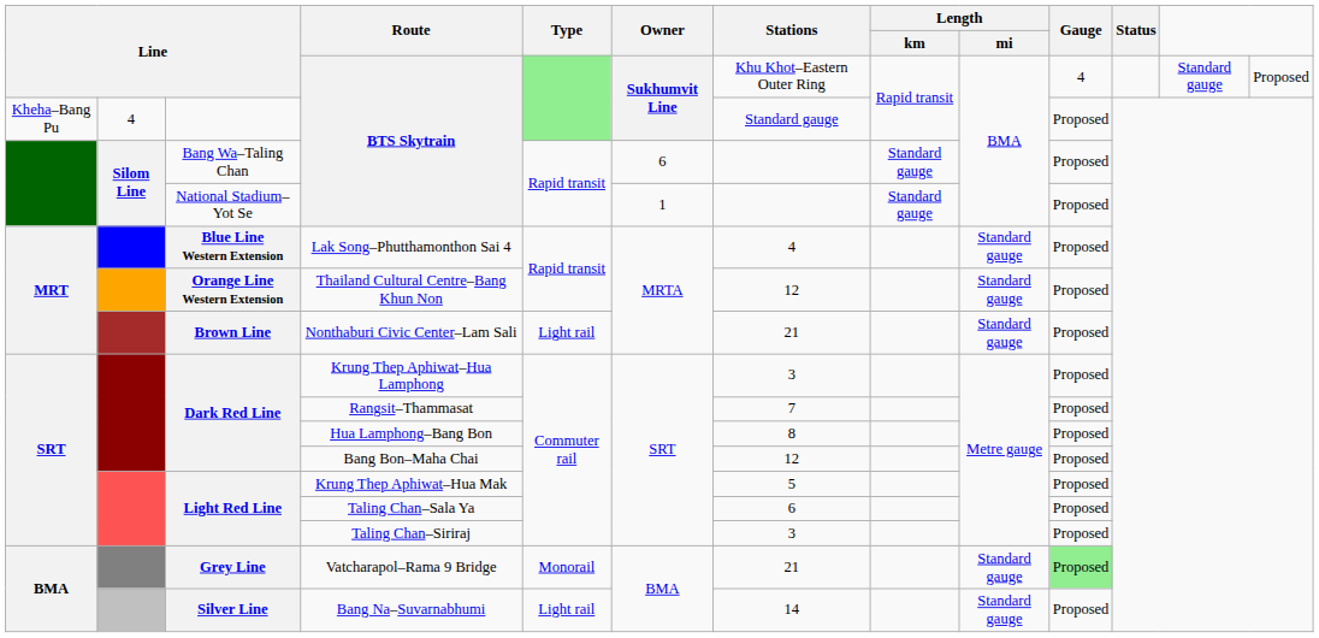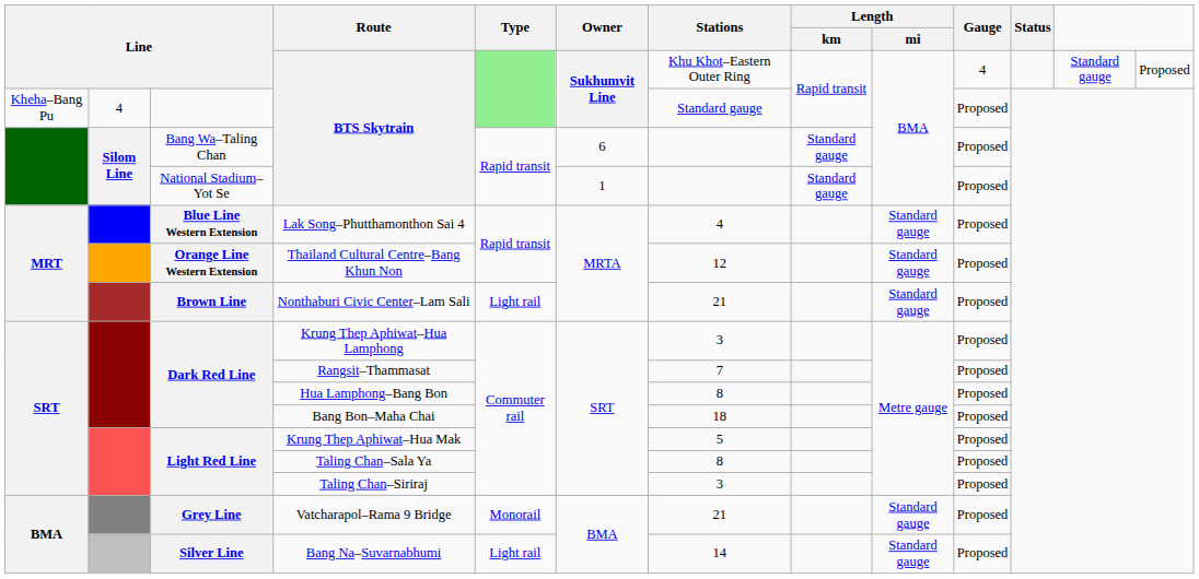Bang Bon–Maha Chai | Stations: 12 -> 18
Taling Chan–Sala Ya | Stations: 6 -> 8
Vatcharapol–Rama 9 Bridge | Gauge: lightgreen background -> no background
